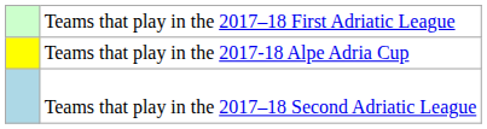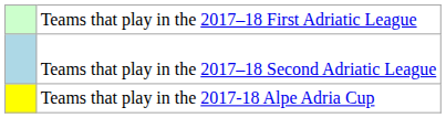rows swapped: Teams that play in the 2017–18 Second Adriatic League <-> Teams that play in the 2017-18 Alpe Adria Cup
